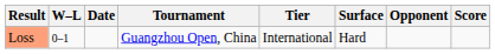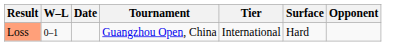- column: Score
